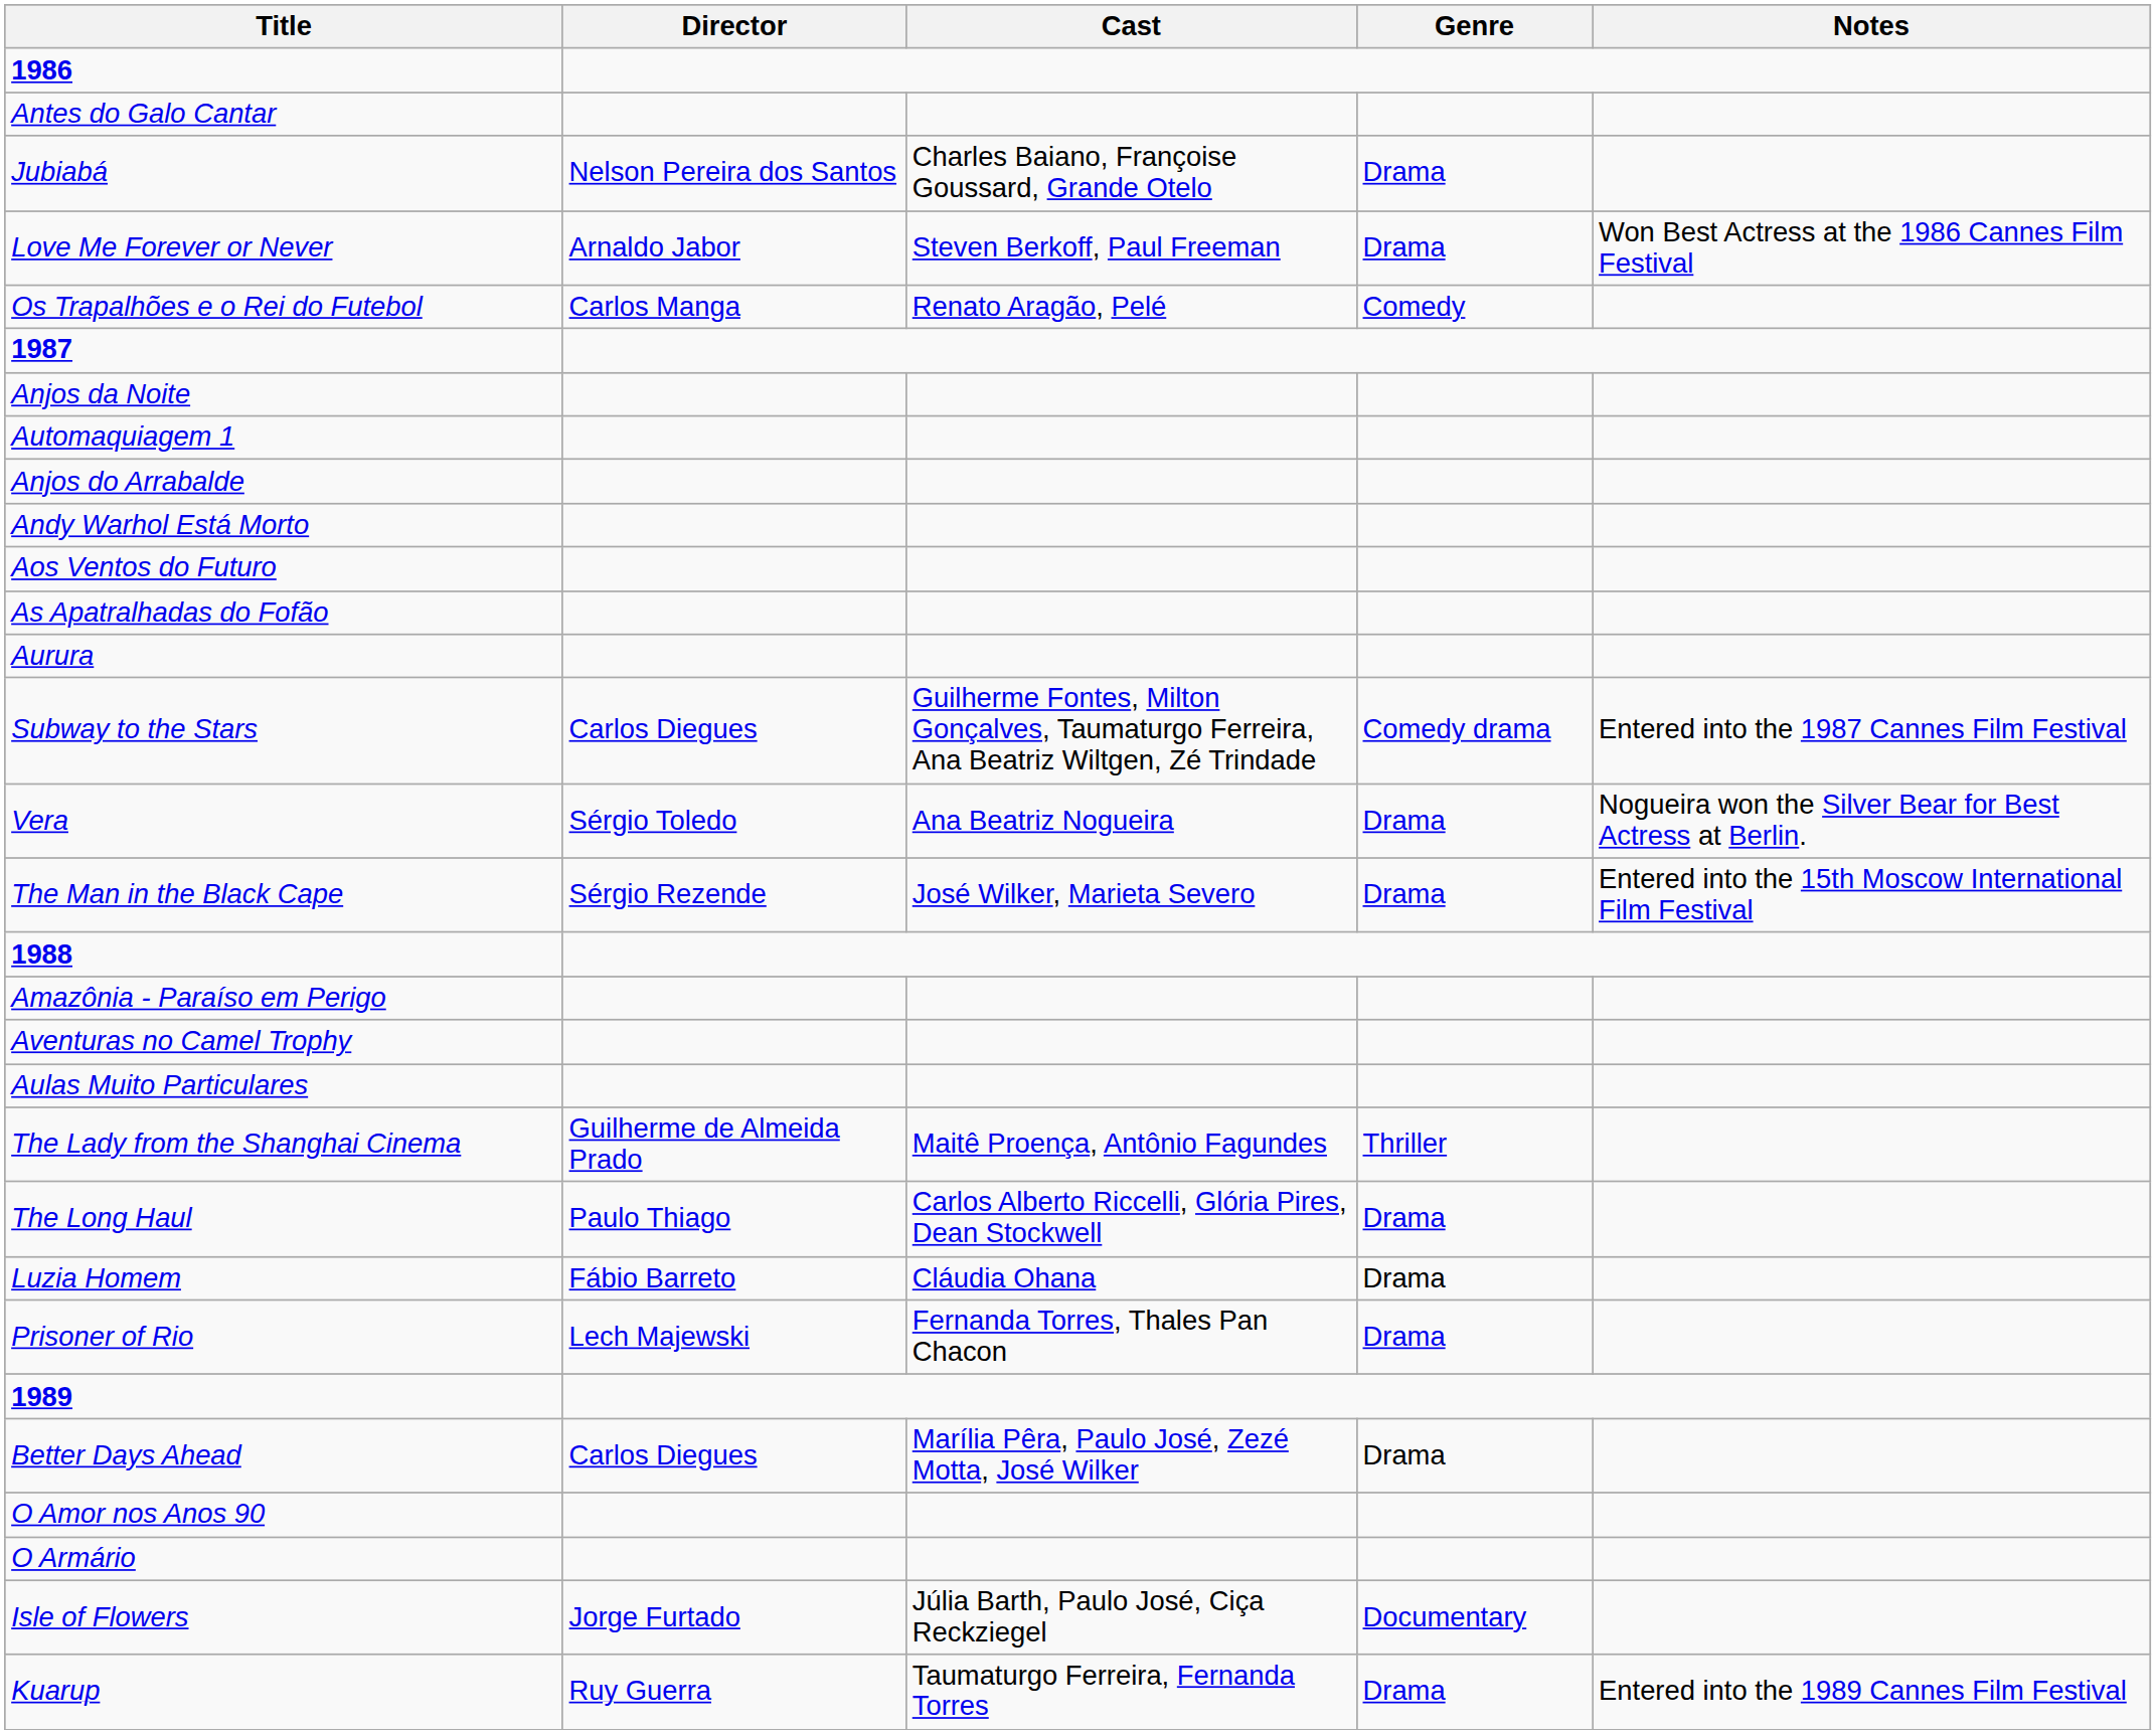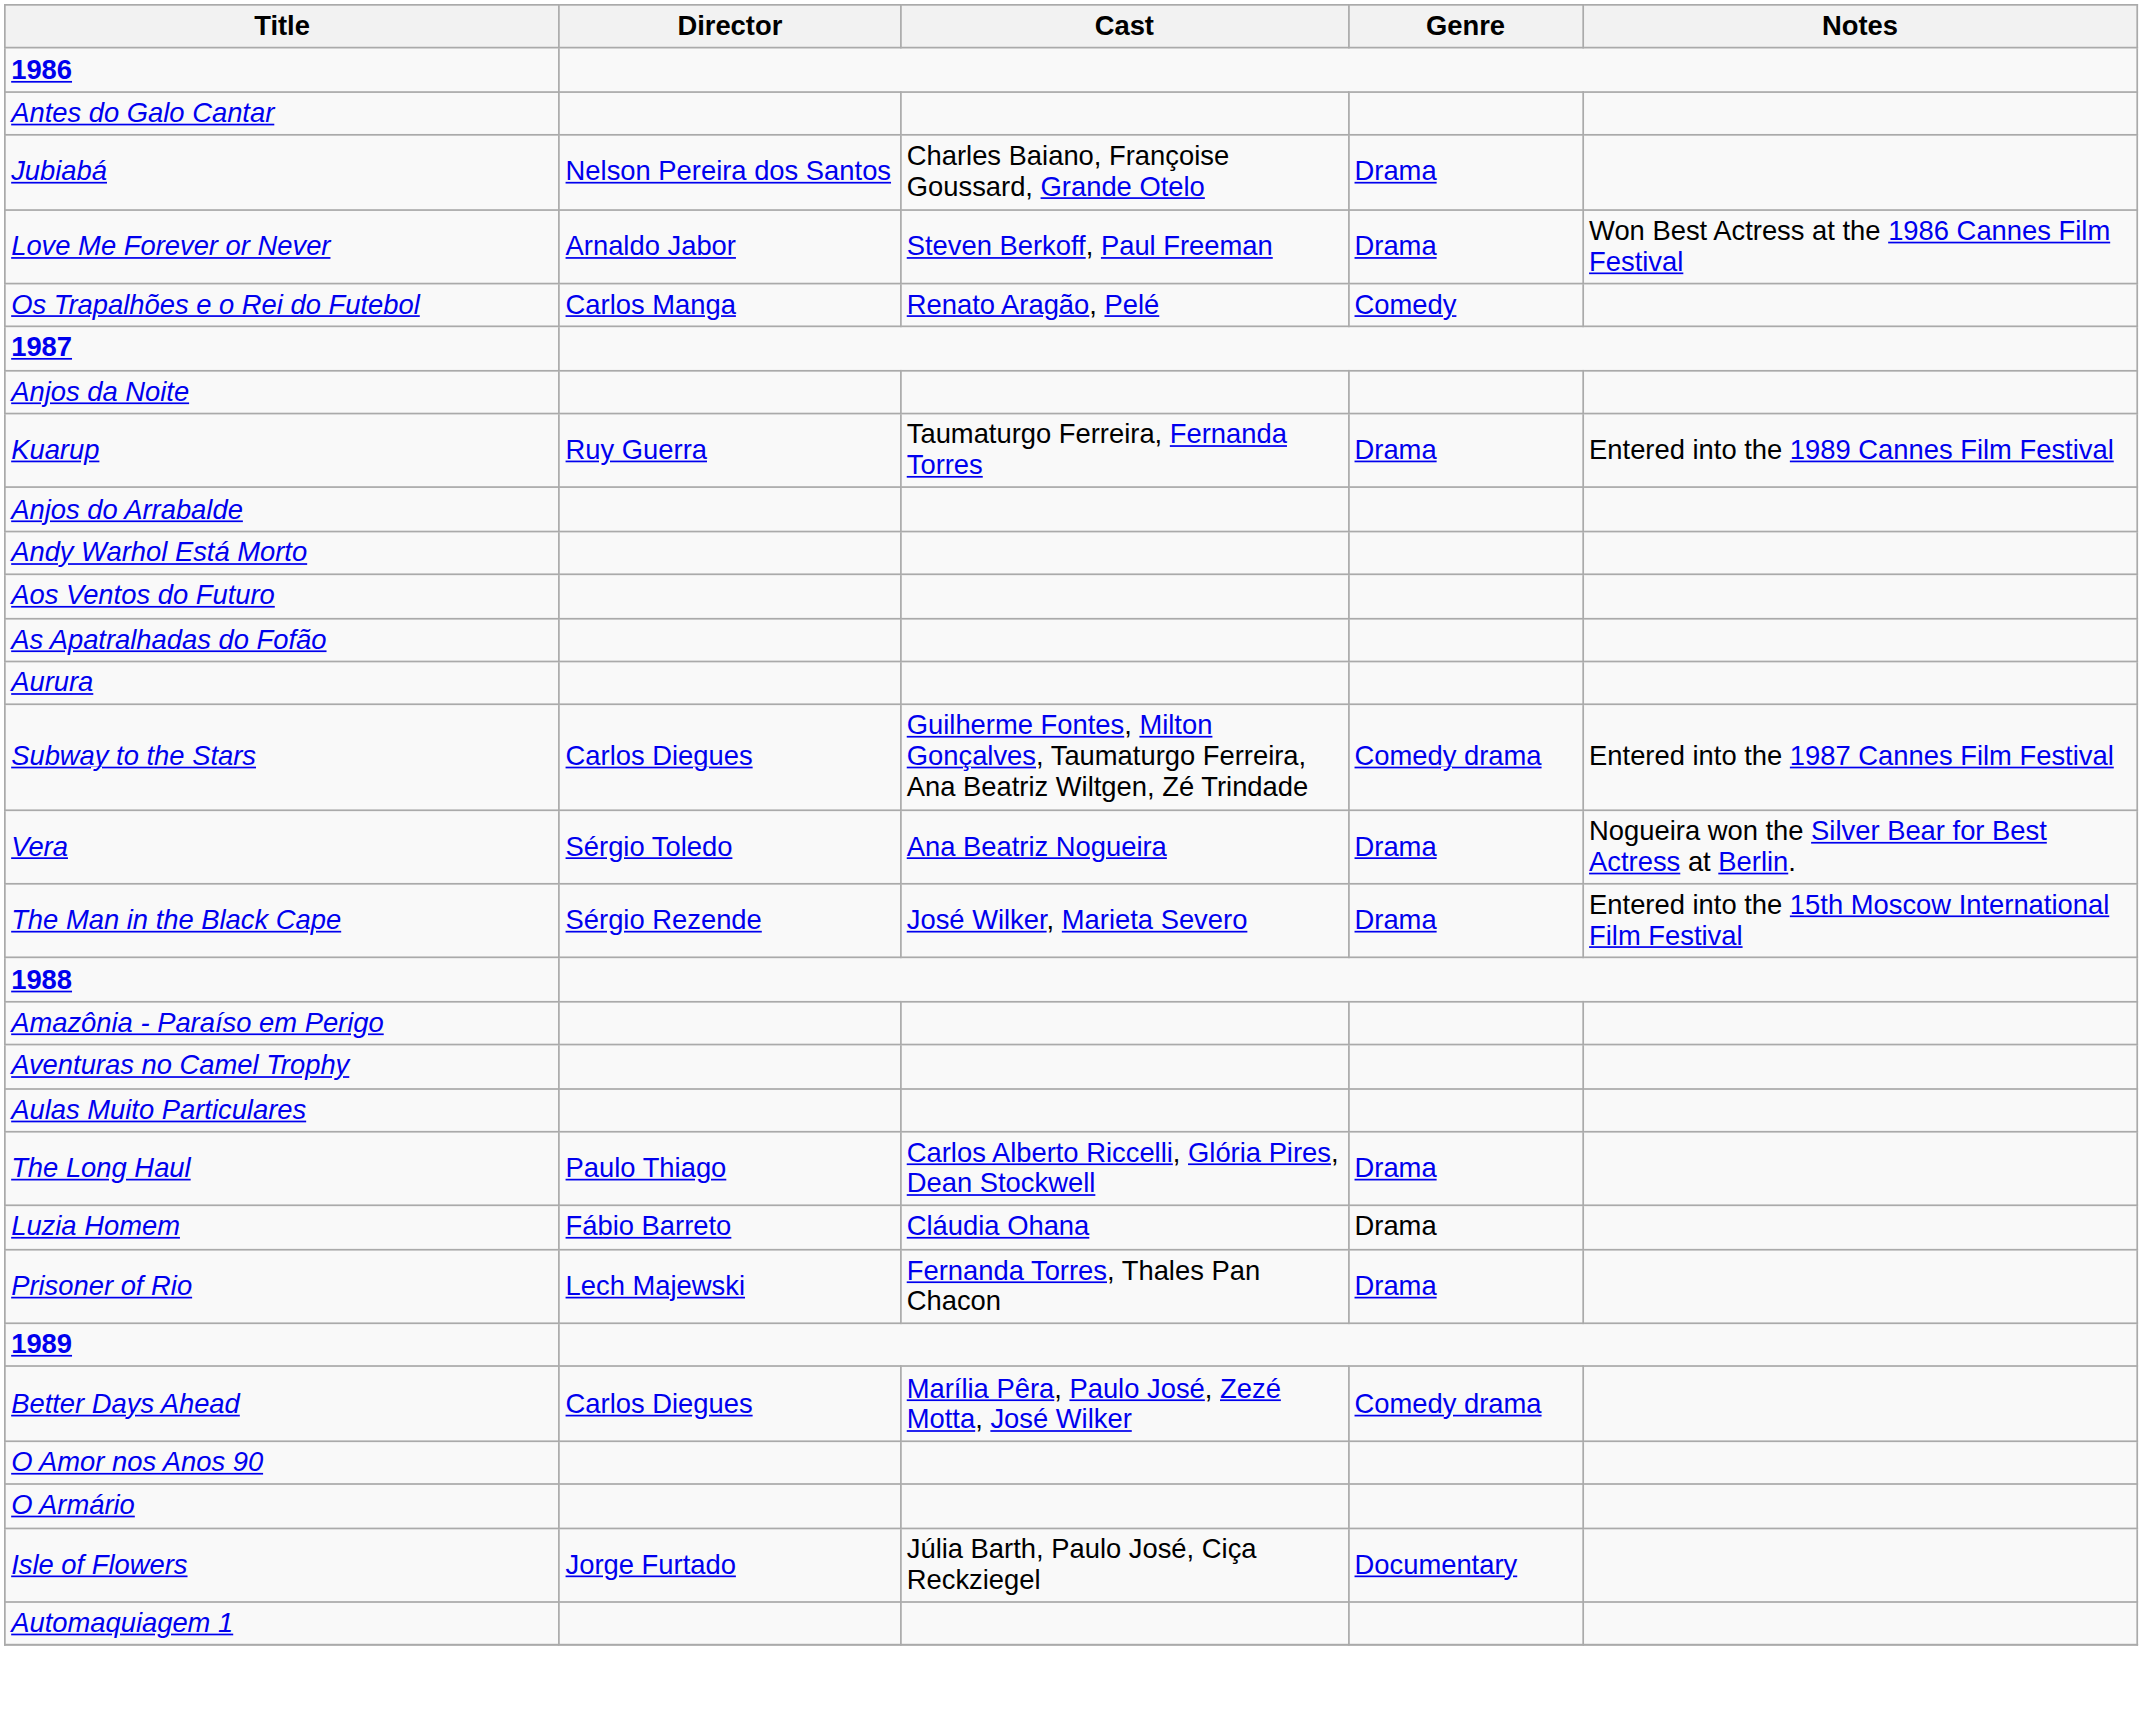rows swapped: Automaquiagem 1 <-> Kuarup
- row: The Lady from the Shanghai Cinema | Guilherme de Almeida Prado | Maitê Proença, Antônio Fagundes | Thriller
Better Days Ahead | Genre: Drama -> Comedy drama
